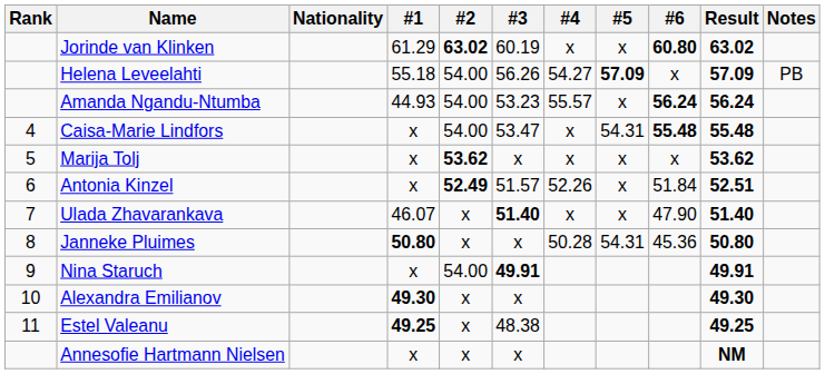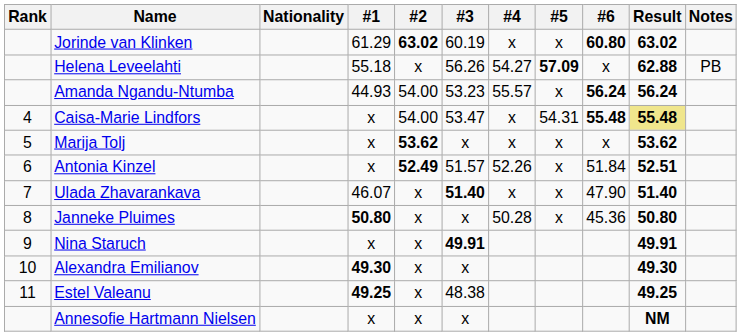Helena Leveelahti | #2: 54.00 -> x
Helena Leveelahti | Result: 57.09 -> 62.88
Caisa-Marie Lindfors | Result: no background -> khaki background
Janneke Pluimes | #5: 54.31 -> x
Nina Staruch | #2: 54.00 -> x
